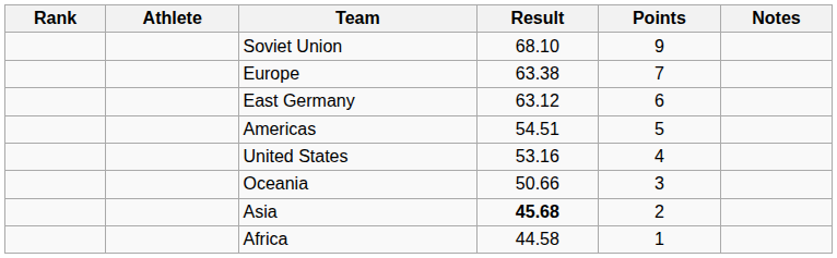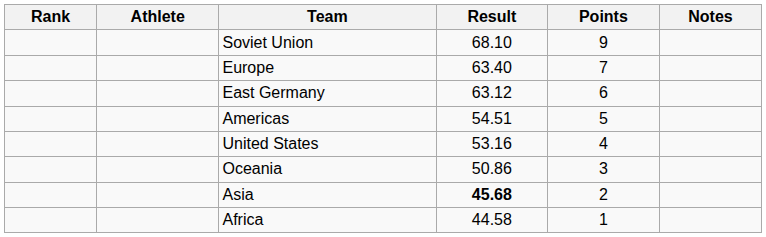Europe | Result: 63.38 -> 63.40
Oceania | Result: 50.66 -> 50.86
